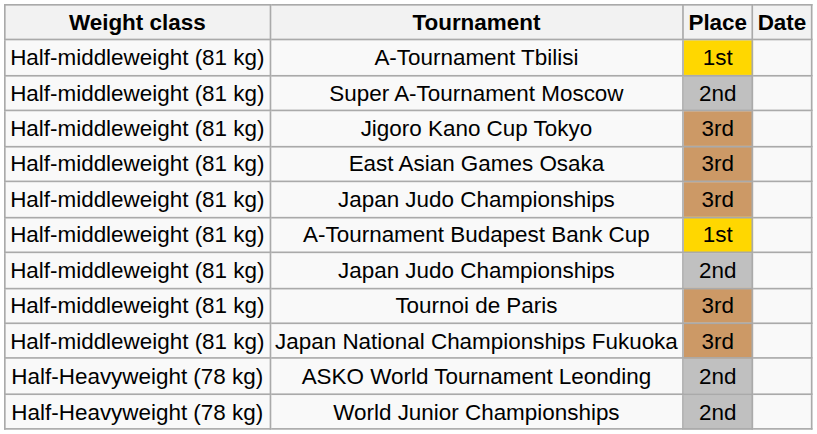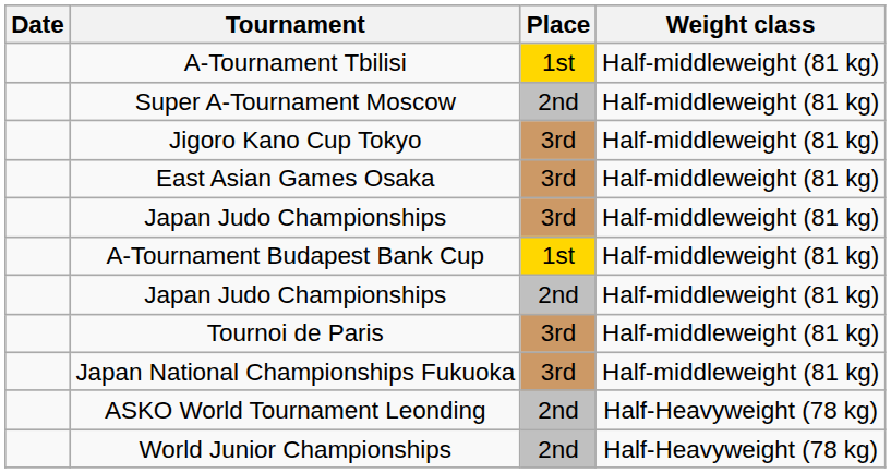columns swapped: Date <-> Weight class
